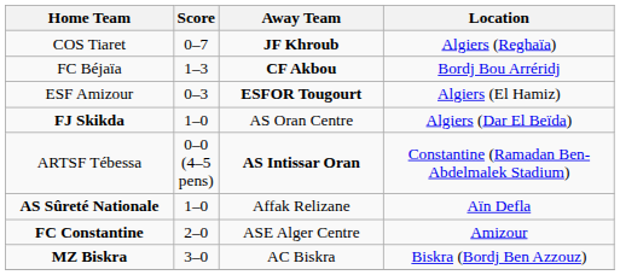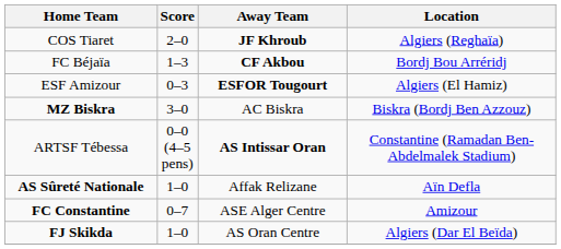COS Tiaret | Score: 0–7 -> 2–0
rows swapped: FJ Skikda <-> MZ Biskra
FC Constantine | Score: 2–0 -> 0–7
